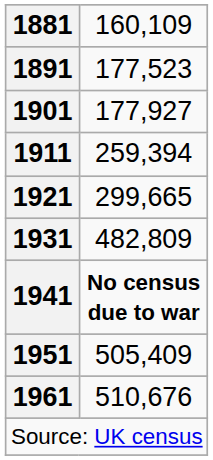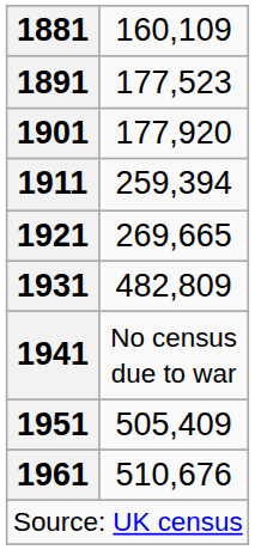1901 | column 2: 177,927 -> 177,920
1921 | column 2: 299,665 -> 269,665
1941 | column 2: bold -> normal
